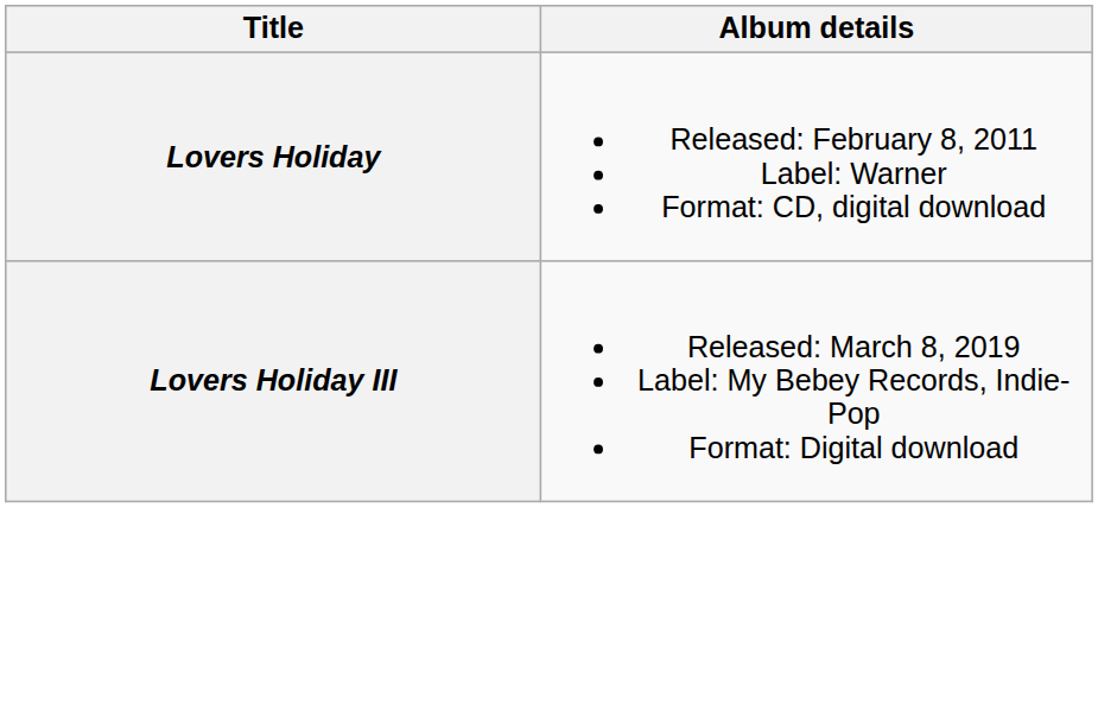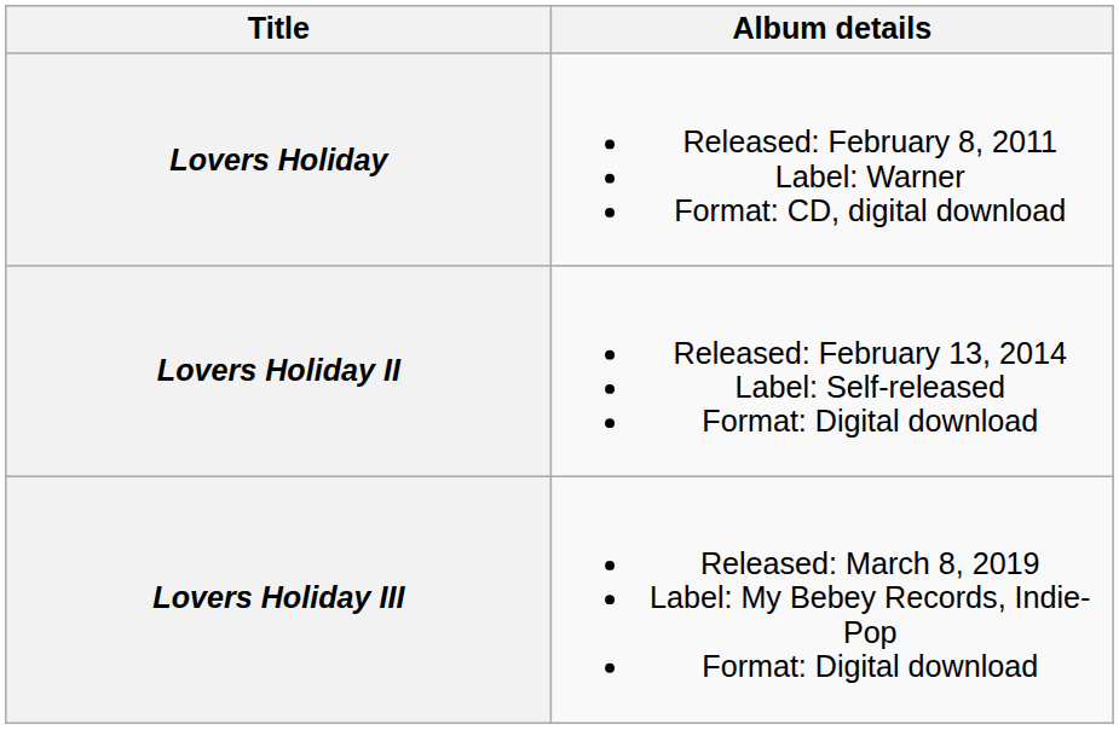+ row: Lovers Holiday II | Released: February 13, 2014 Label: Self-released Format: Digital download
